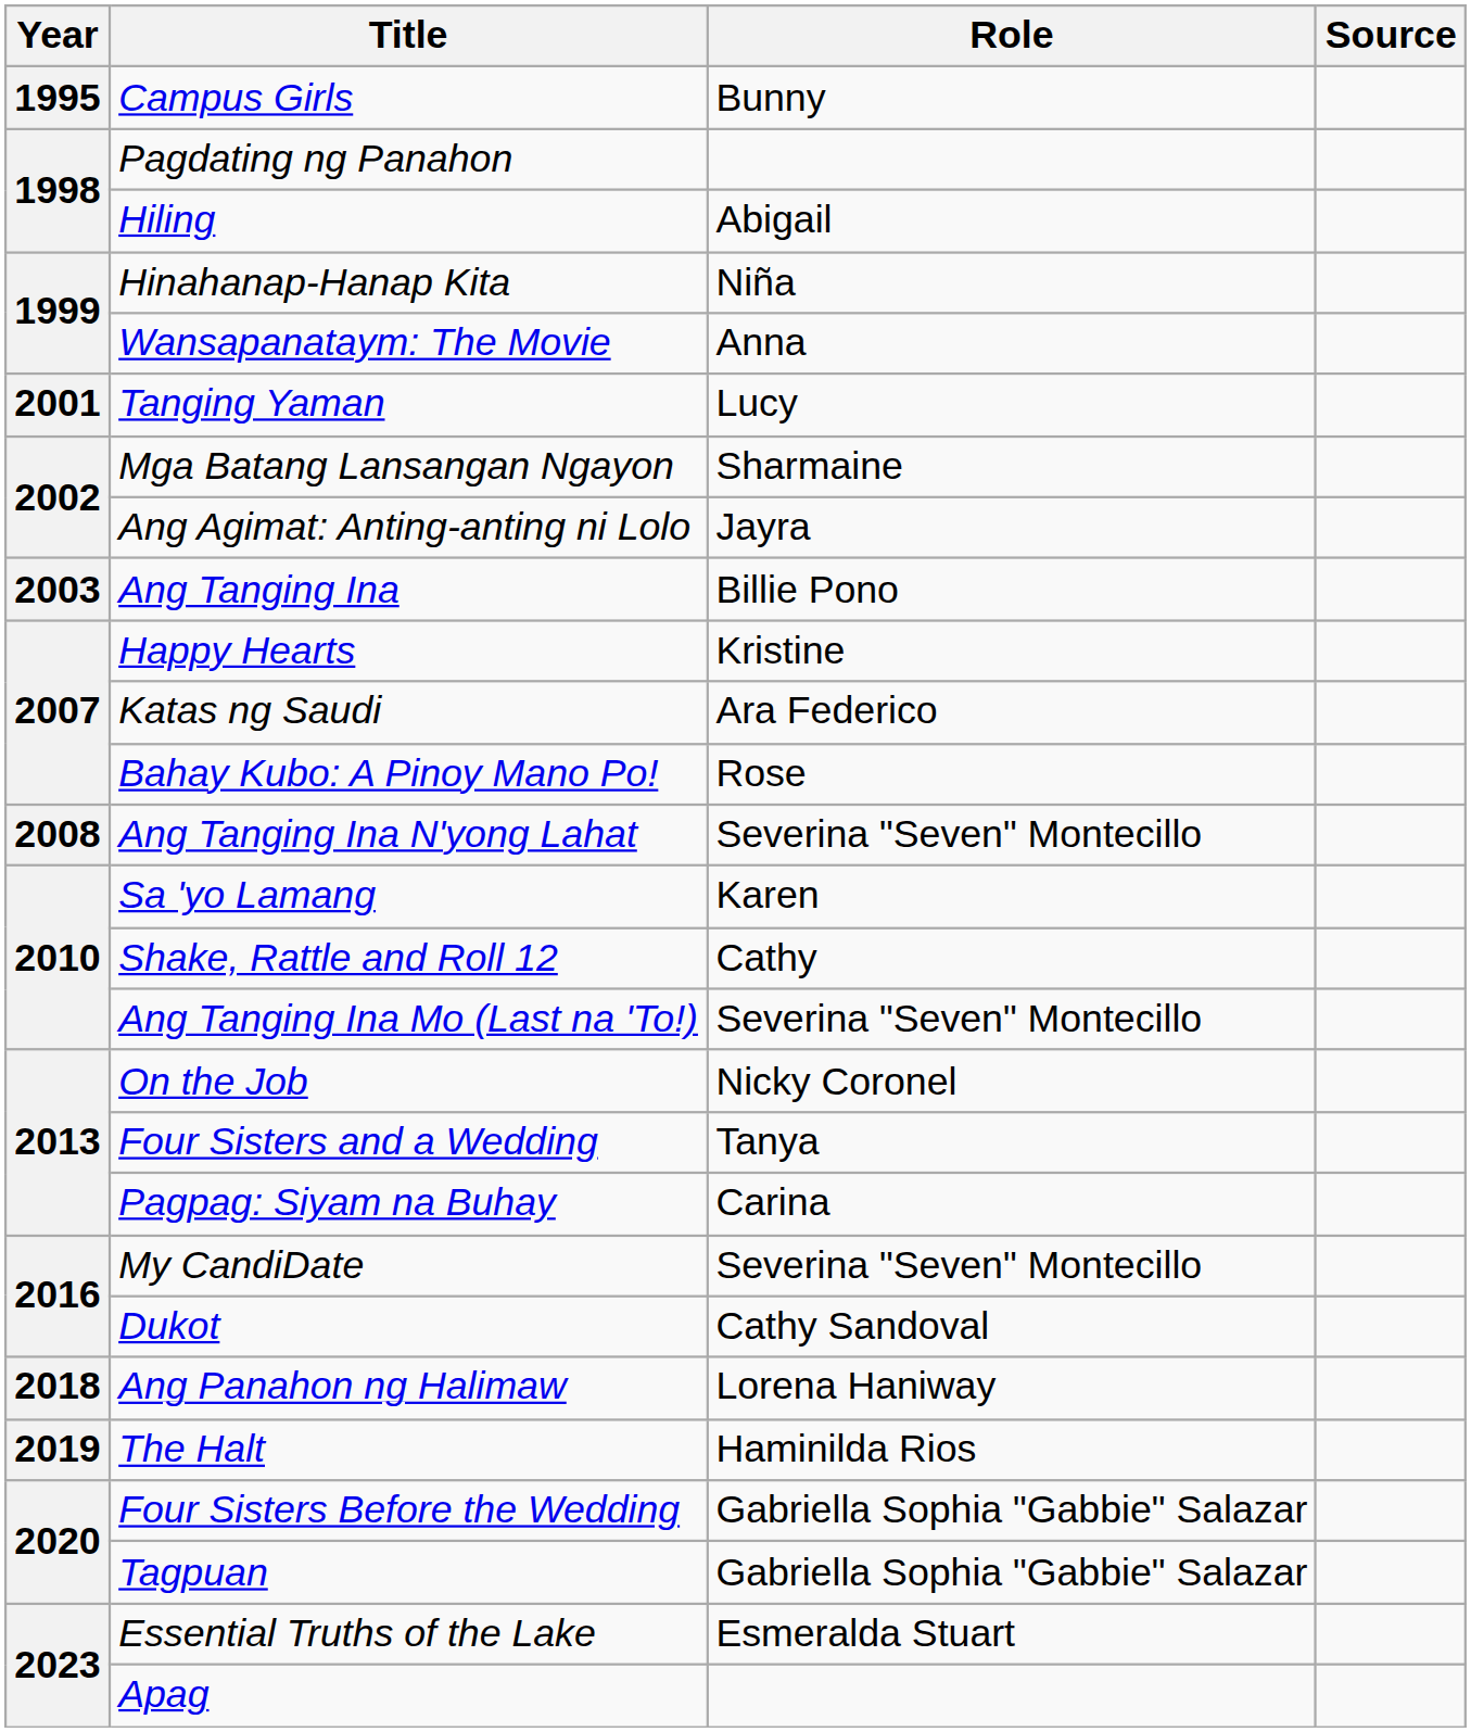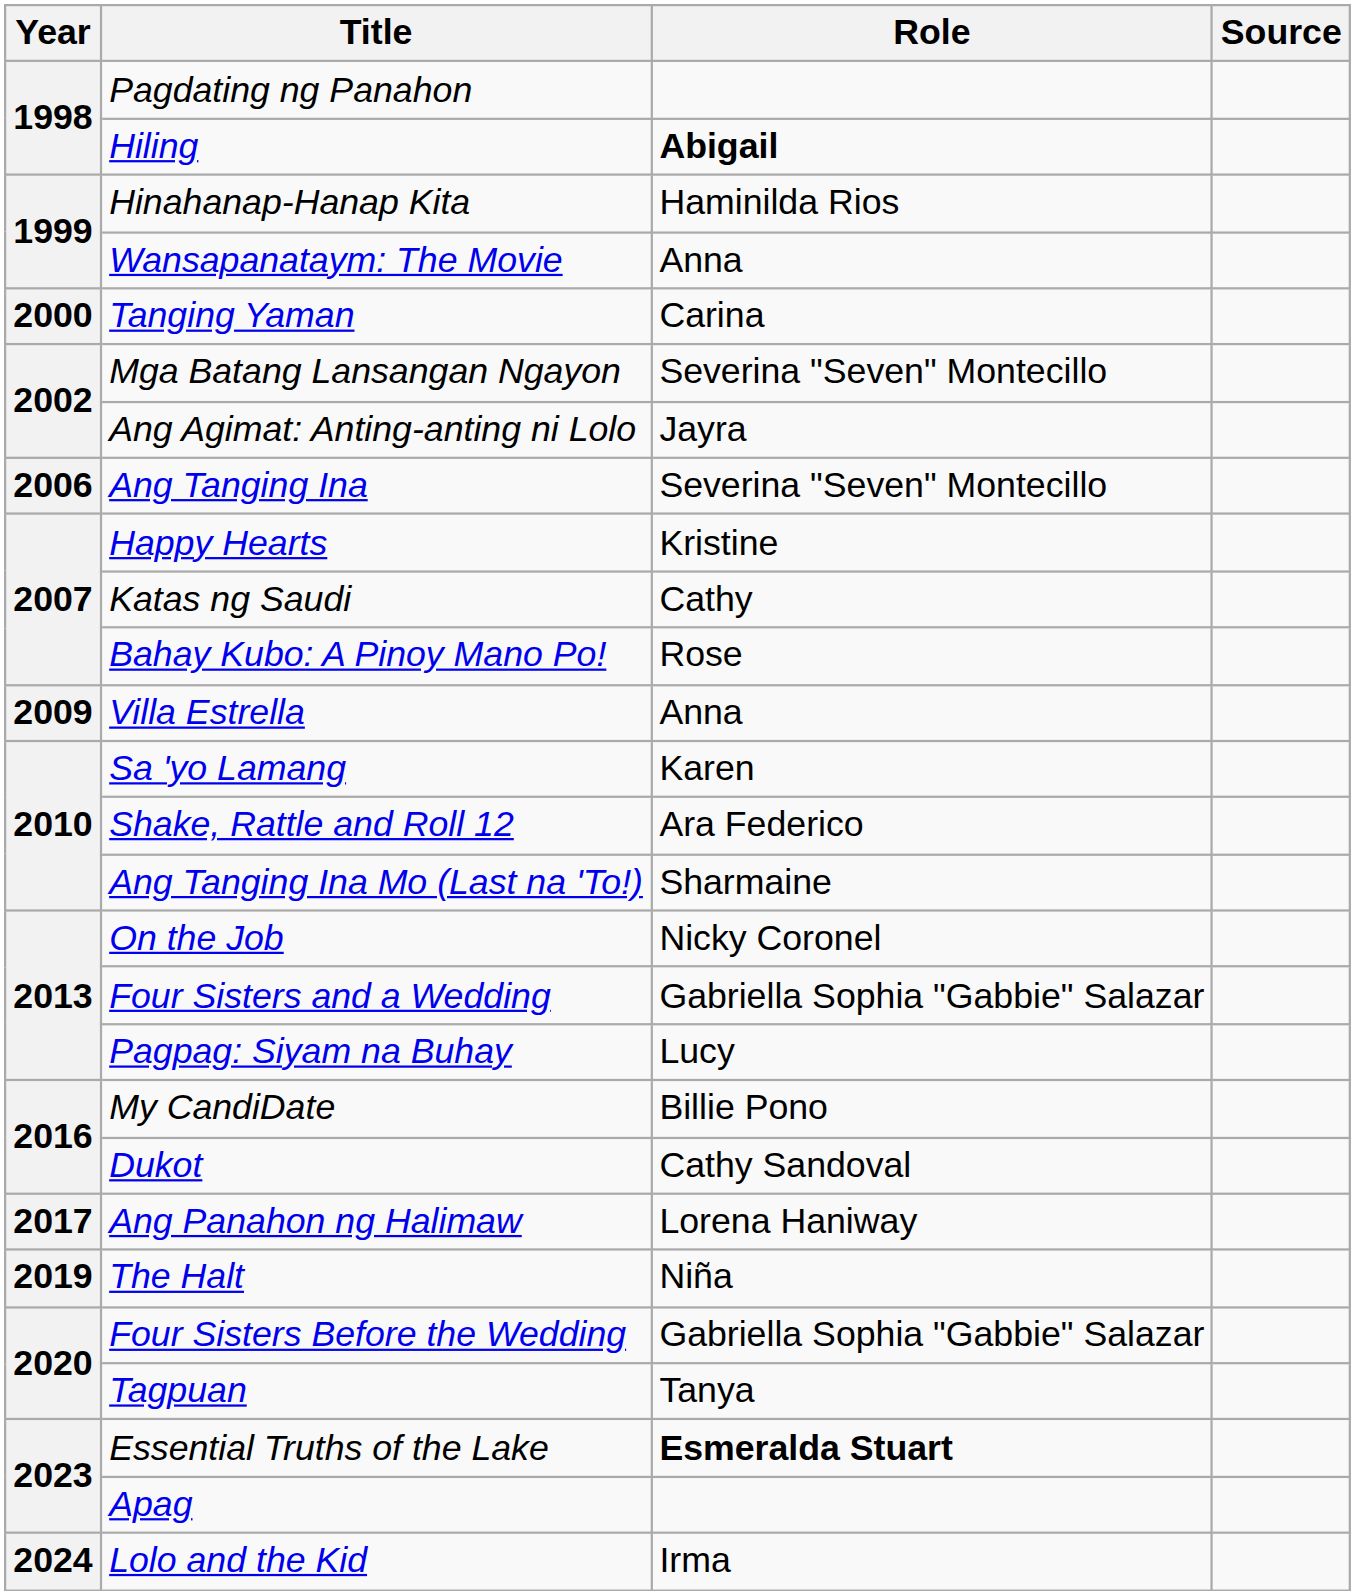- row: 1995 | Campus Girls | Bunny
Hiling | Role: normal -> bold
Hinahanap-Hanap Kita | Role: Niña -> Haminilda Rios
Tanging Yaman | Year: 2001 -> 2000
Tanging Yaman | Role: Lucy -> Carina
Mga Batang Lansangan Ngayon | Role: Sharmaine -> Severina "Seven" Montecillo
Ang Tanging Ina | Year: 2003 -> 2006
Ang Tanging Ina | Role: Billie Pono -> Severina "Seven" Montecillo
Katas ng Saudi | Role: Ara Federico -> Cathy
- row: 2008 | Ang Tanging Ina N'yong Lahat | Severina "Seven" Montecillo
+ row: 2009 | Villa Estrella | Anna
Shake, Rattle and Roll 12 | Role: Cathy -> Ara Federico
Ang Tanging Ina Mo (Last na 'To!) | Role: Severina "Seven" Montecillo -> Sharmaine
Four Sisters and a Wedding | Role: Tanya -> Gabriella Sophia "Gabbie" Salazar
Pagpag: Siyam na Buhay | Role: Carina -> Lucy
My CandiDate | Role: Severina "Seven" Montecillo -> Billie Pono
Ang Panahon ng Halimaw | Year: 2018 -> 2017
The Halt | Role: Haminilda Rios -> Niña
Tagpuan | Role: Gabriella Sophia "Gabbie" Salazar -> Tanya
Essential Truths of the Lake | Role: normal -> bold
+ row: 2024 | Lolo and the Kid | Irma
